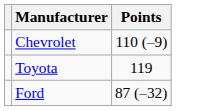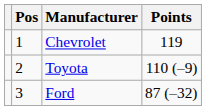+ column: Pos | 1 | 2 | 3
Chevrolet | Points: 110 (–9) -> 119
Toyota | Points: 119 -> 110 (–9)
